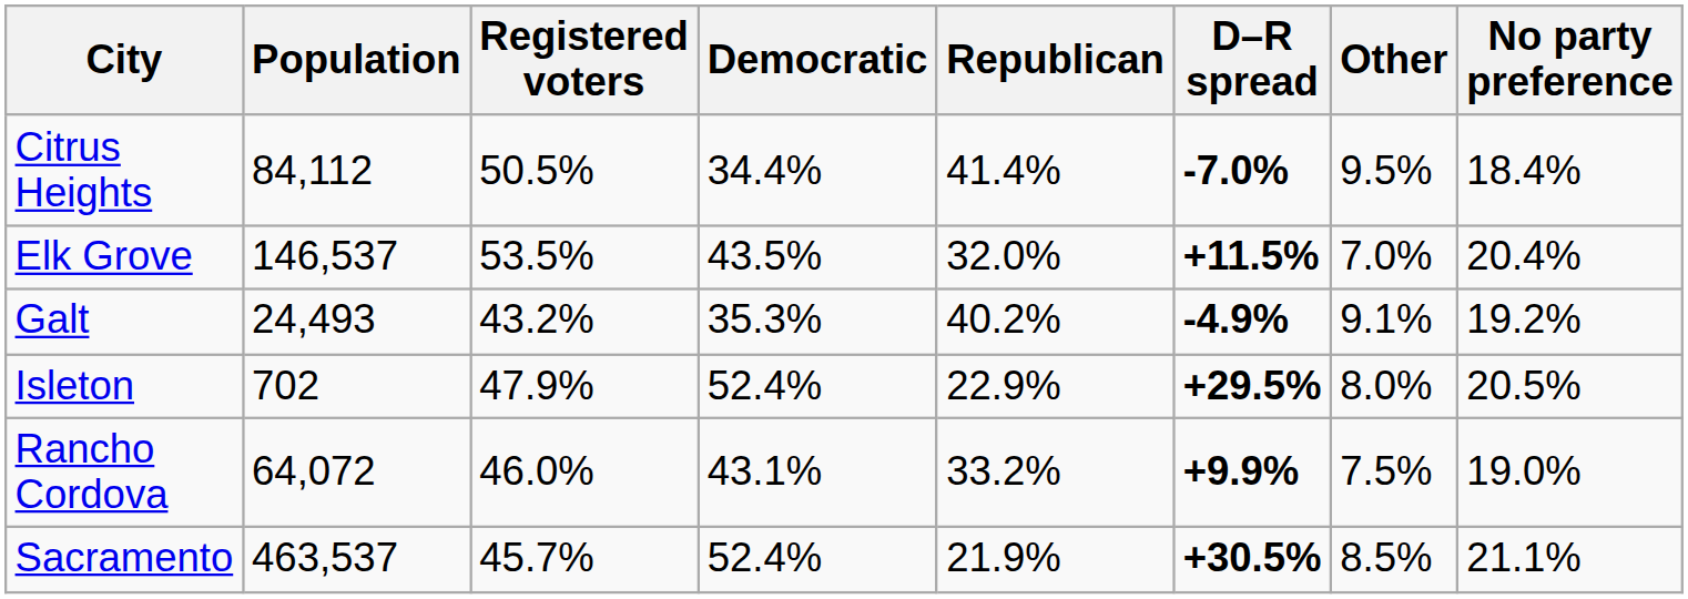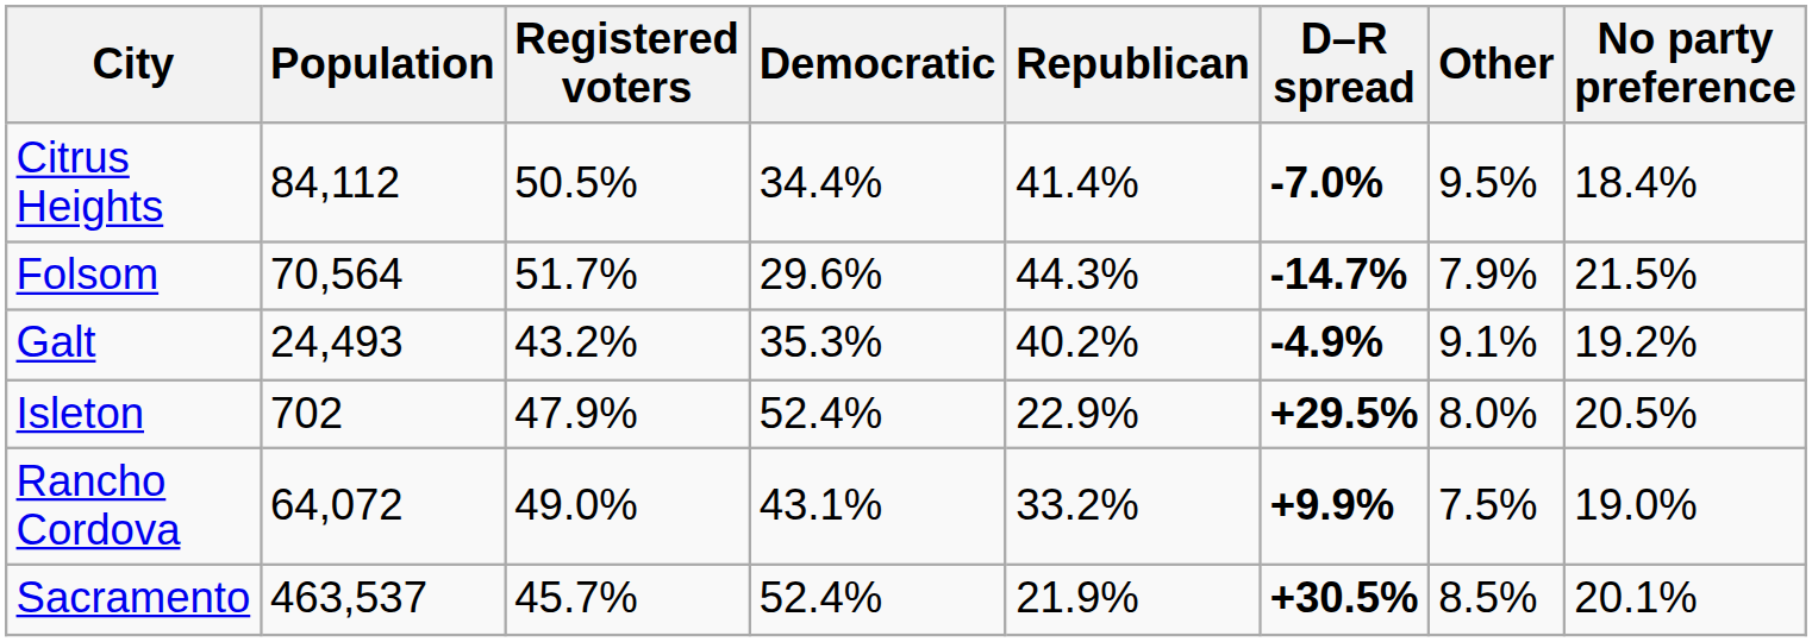- row: Elk Grove | 146,537 | 53.5% | 43.5% | 32.0% | +11.5% | 7.0% | 20.4%
+ row: Folsom | 70,564 | 51.7% | 29.6% | 44.3% | -14.7% | 7.9% | 21.5%
Rancho Cordova | Registered voters: 46.0% -> 49.0%
Sacramento | No party preference: 21.1% -> 20.1%
